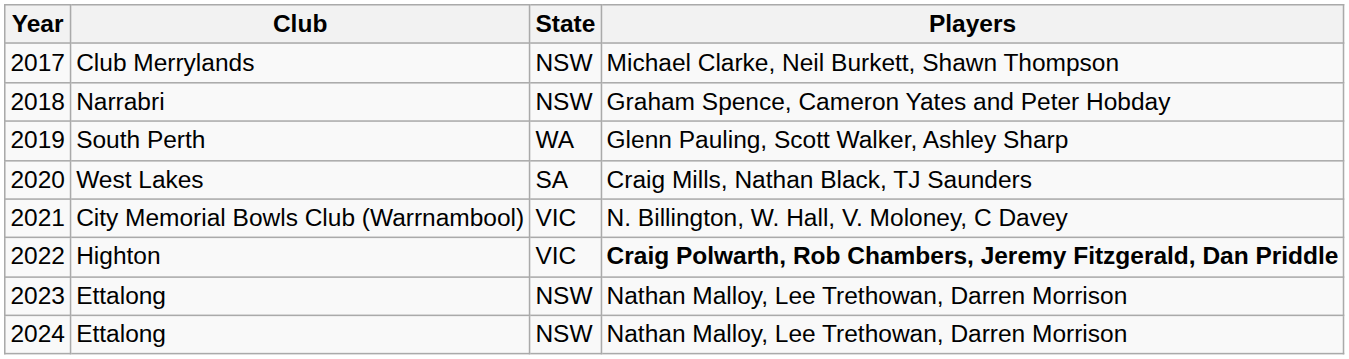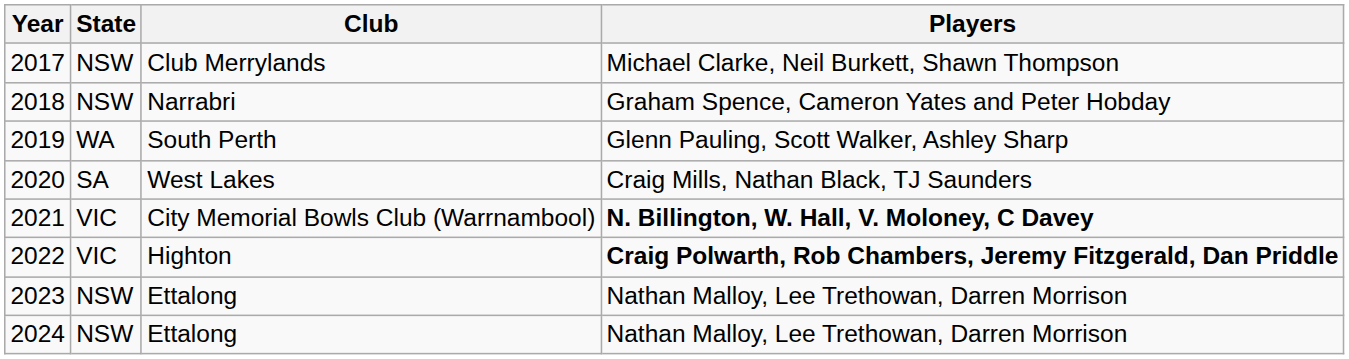columns swapped: Club <-> State
2021 | Players: normal -> bold
